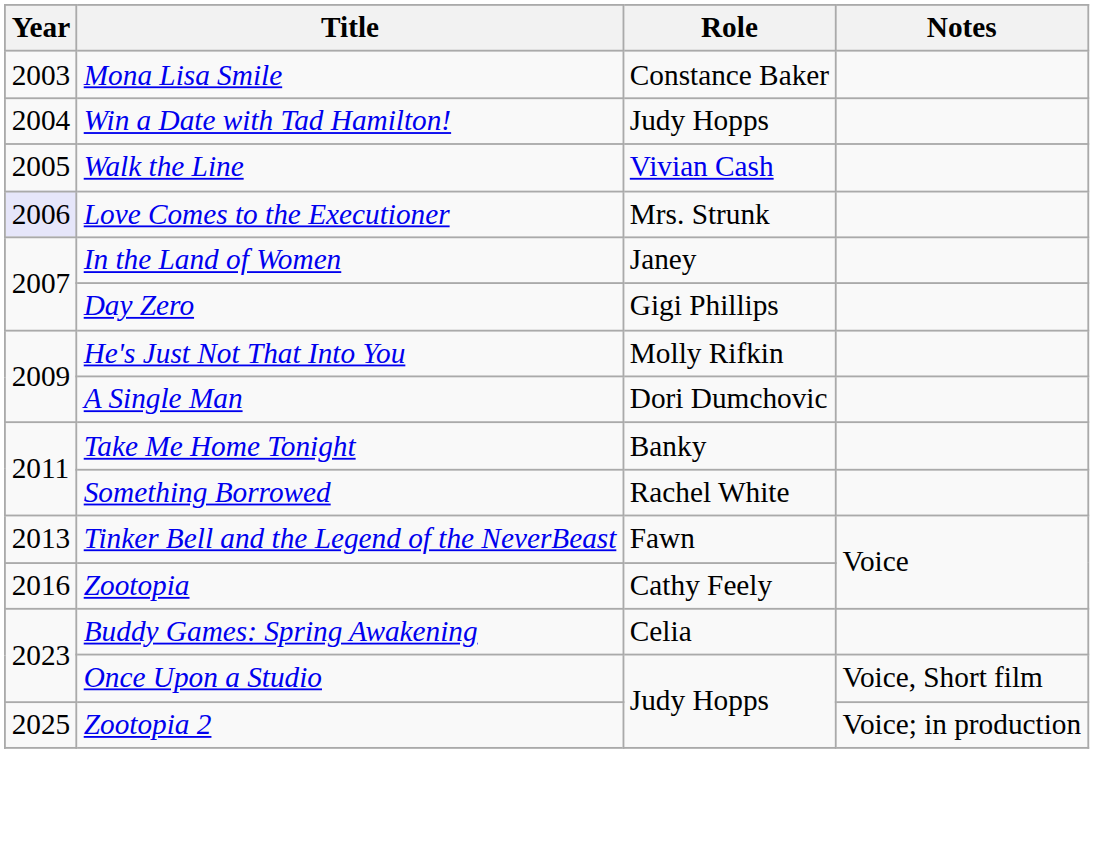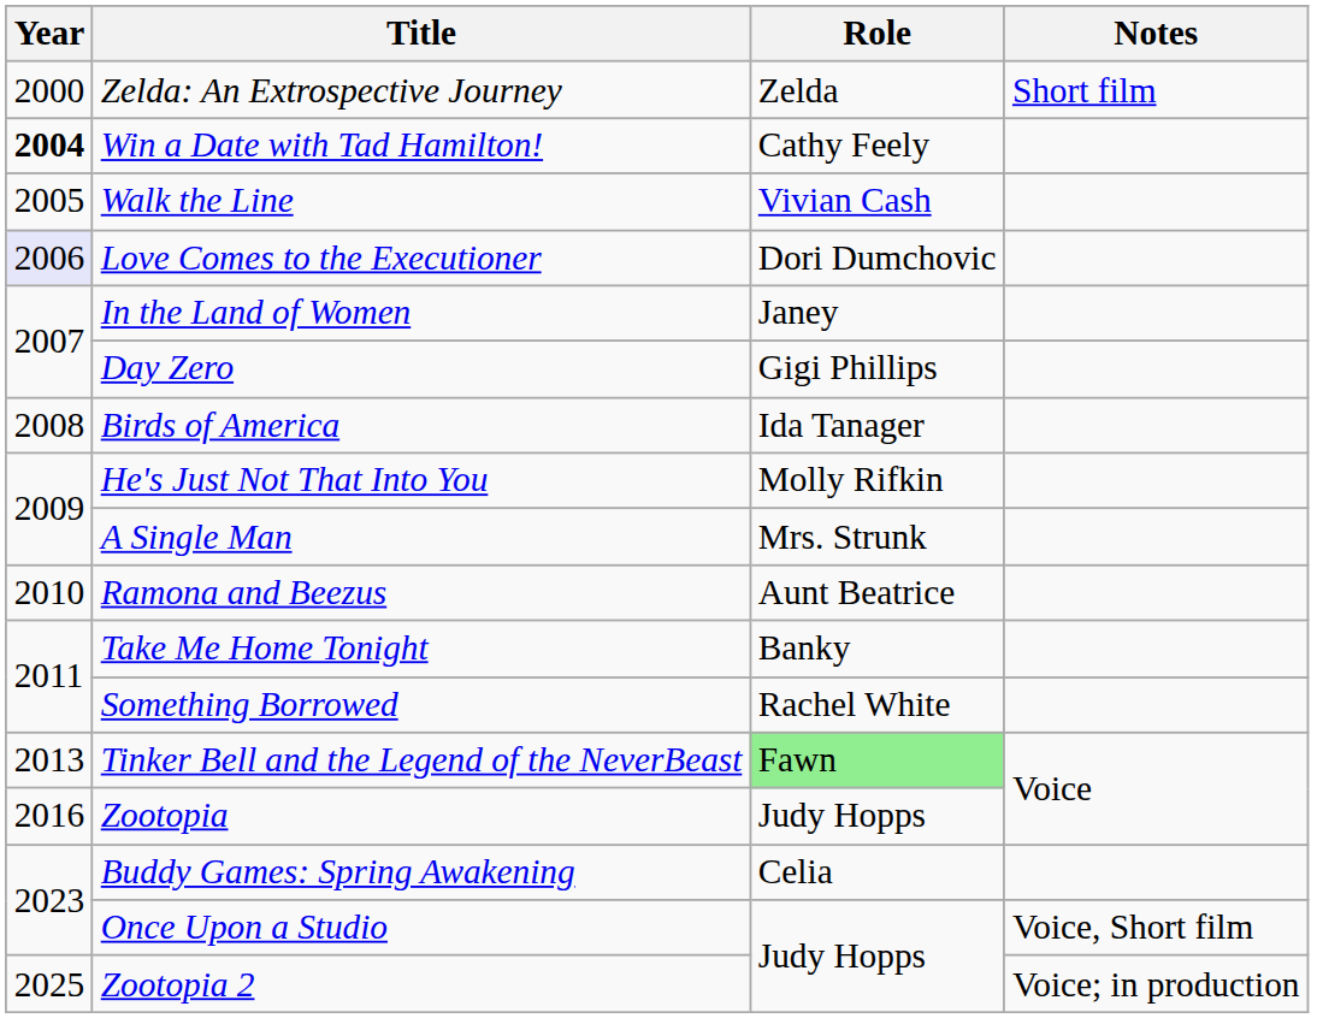+ row: 2000 | Zelda: An Extrospective Journey | Zelda | Short film
- row: 2003 | Mona Lisa Smile | Constance Baker
Win a Date with Tad Hamilton! | Year: normal -> bold
Win a Date with Tad Hamilton! | Role: Judy Hopps -> Cathy Feely
Love Comes to the Executioner | Role: Mrs. Strunk -> Dori Dumchovic
+ row: 2008 | Birds of America | Ida Tanager
A Single Man | Role: Dori Dumchovic -> Mrs. Strunk
+ row: 2010 | Ramona and Beezus | Aunt Beatrice
Tinker Bell and the Legend of the NeverBeast | Role: no background -> lightgreen background
Zootopia | Role: Cathy Feely -> Judy Hopps
